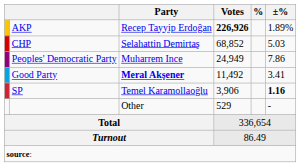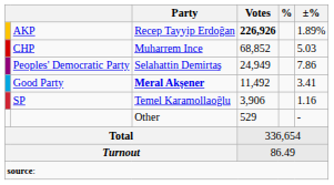CHP | Party: Selahattin Demirtaş -> Muharrem Ince
Peoples' Democratic Party | Party: Muharrem Ince -> Selahattin Demirtaş
SP | ±%: bold -> normal
